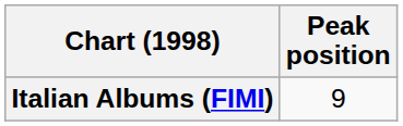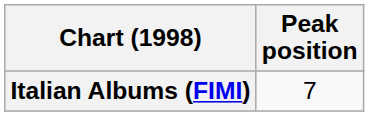Italian Albums (FIMI) | Peak position: 9 -> 7
